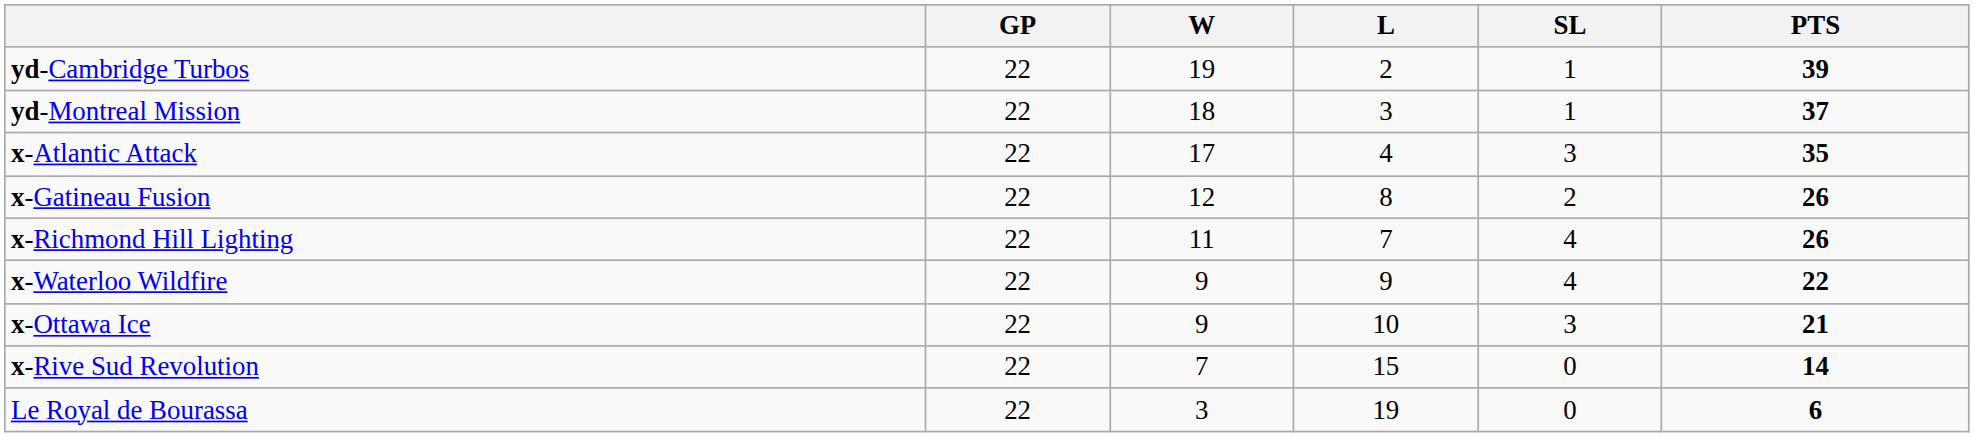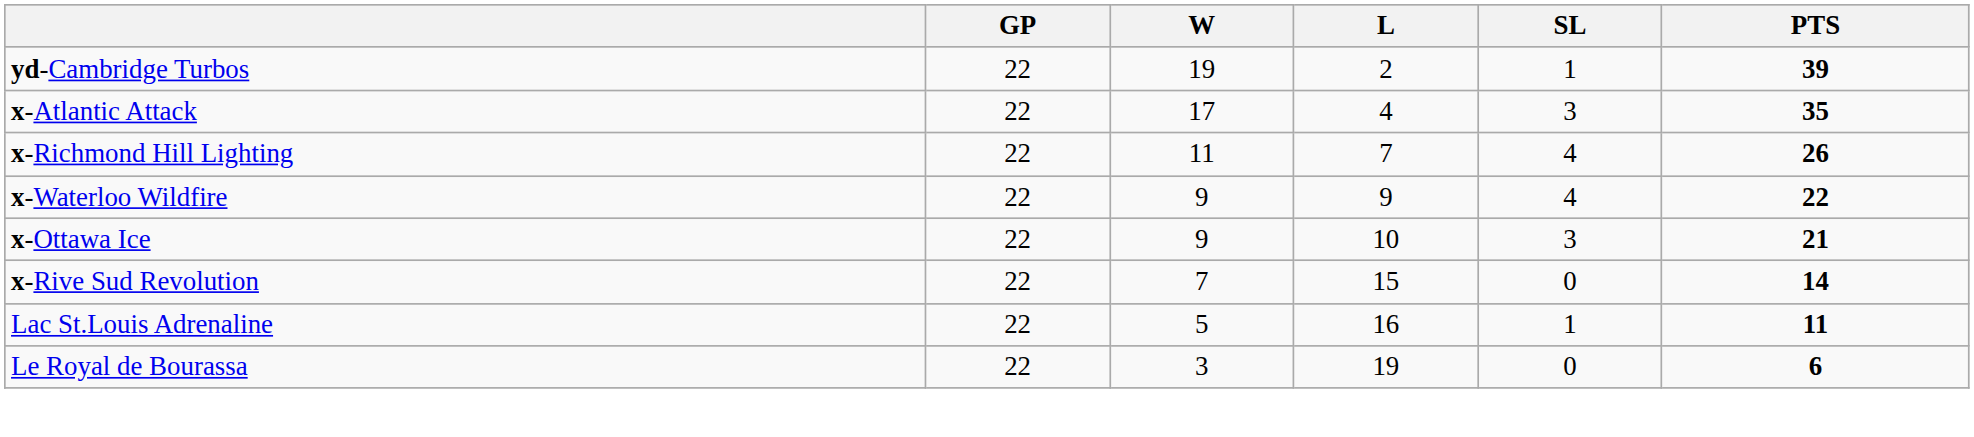- row: yd-Montreal Mission | 22 | 18 | 3 | 1 | 37
- row: x-Gatineau Fusion | 22 | 12 | 8 | 2 | 26
+ row: Lac St.Louis Adrenaline | 22 | 5 | 16 | 1 | 11
